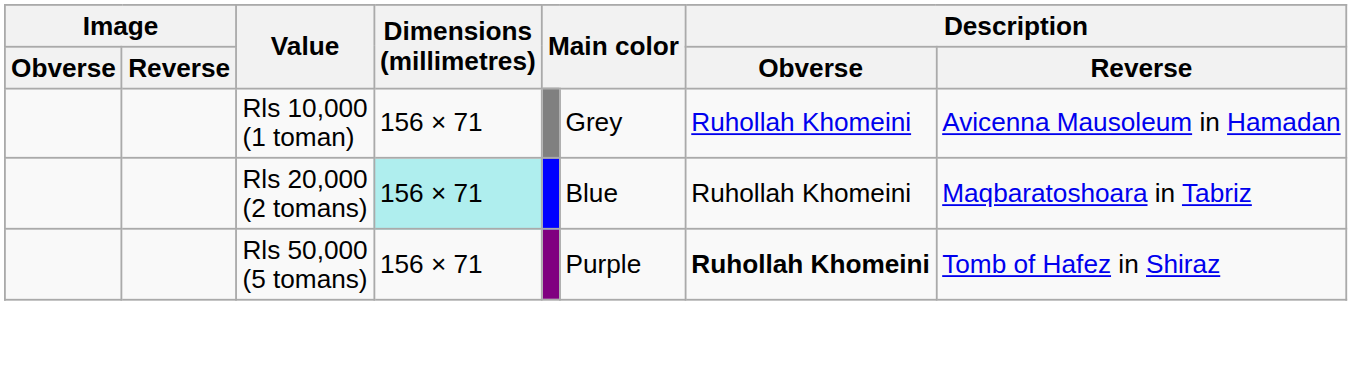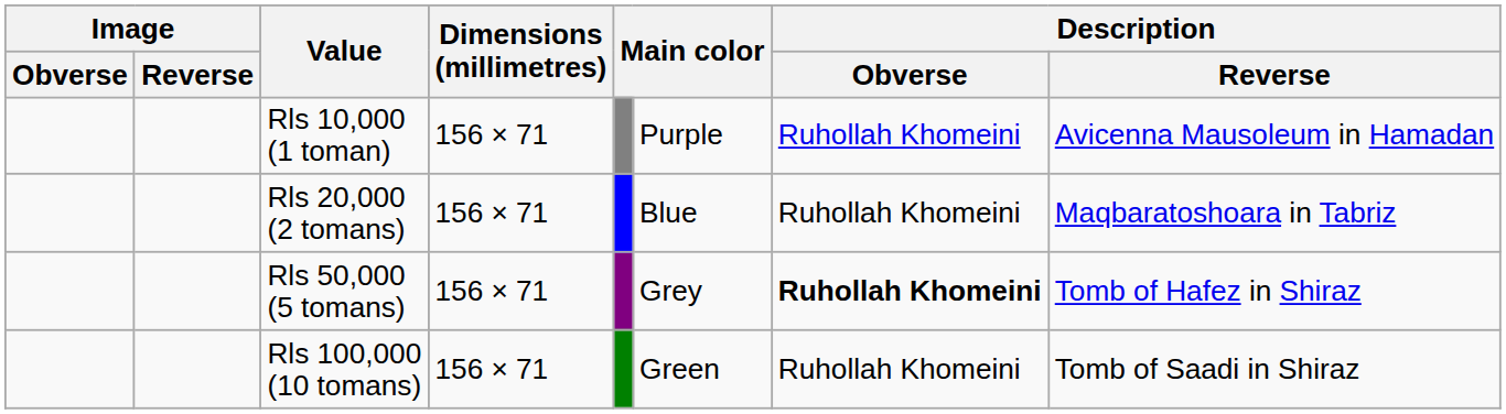Rls 10,000 (1 toman) | column 6: Grey -> Purple
Rls 20,000 (2 tomans) | Dimensions (millimetres): paleturquoise background -> no background
Rls 50,000 (5 tomans) | column 6: Purple -> Grey
+ row: Rls 100,000 (10 tomans) | 156 × 71 | Green | Ruhollah Khomeini | Tomb of Saadi in Shiraz
